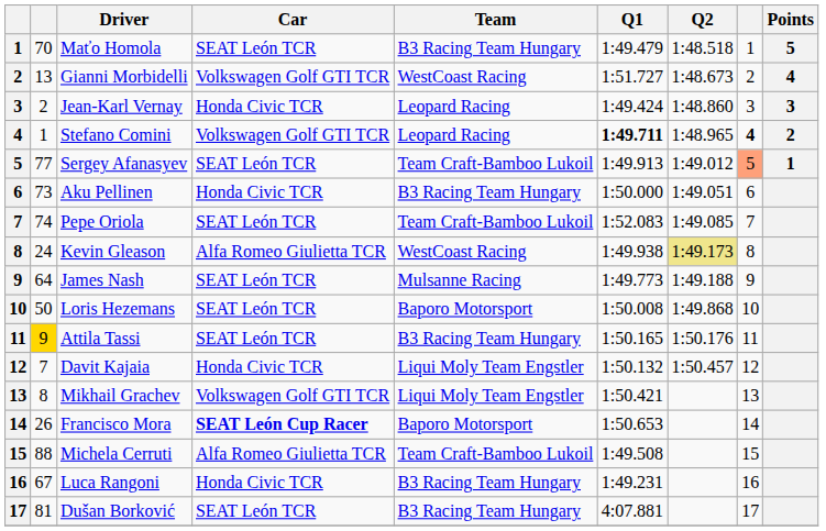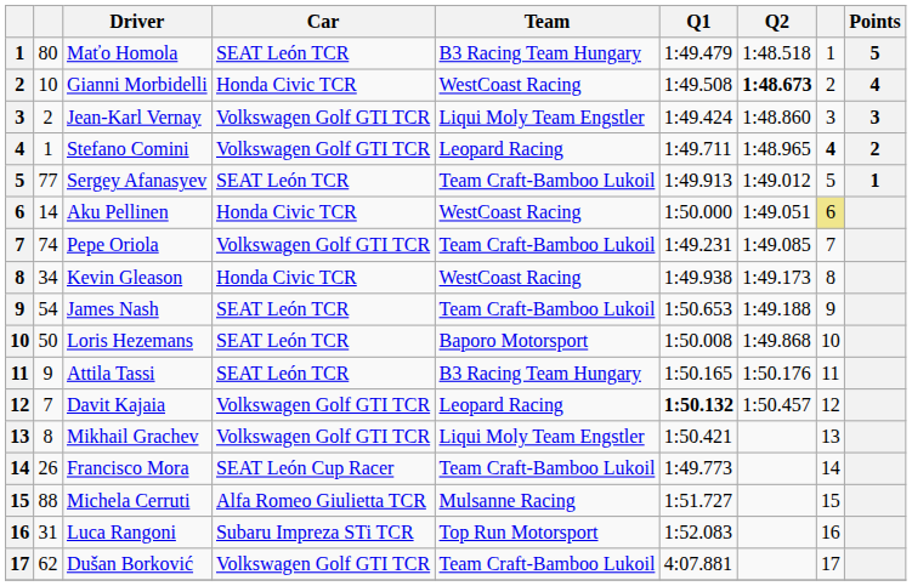Maťo Homola | column 2: 70 -> 80
Gianni Morbidelli | column 2: 13 -> 10
Gianni Morbidelli | Car: Volkswagen Golf GTI TCR -> Honda Civic TCR
Gianni Morbidelli | Q1: 1:51.727 -> 1:49.508
Gianni Morbidelli | Q2: normal -> bold
Jean-Karl Vernay | Car: Honda Civic TCR -> Volkswagen Golf GTI TCR
Jean-Karl Vernay | Team: Leopard Racing -> Liqui Moly Team Engstler
Stefano Comini | Q1: bold -> normal
Sergey Afanasyev | column 8: lightsalmon background -> no background
Aku Pellinen | column 2: 73 -> 14
Aku Pellinen | Team: B3 Racing Team Hungary -> WestCoast Racing
Aku Pellinen | column 8: no background -> khaki background
Pepe Oriola | Car: SEAT León TCR -> Volkswagen Golf GTI TCR
Pepe Oriola | Q1: 1:52.083 -> 1:49.231
Kevin Gleason | column 2: 24 -> 34
Kevin Gleason | Car: Alfa Romeo Giulietta TCR -> Honda Civic TCR
Kevin Gleason | Q2: khaki background -> no background
James Nash | column 2: 64 -> 54
James Nash | Team: Mulsanne Racing -> Team Craft-Bamboo Lukoil
James Nash | Q1: 1:49.773 -> 1:50.653
Attila Tassi | column 2: gold background -> no background
Davit Kajaia | Car: Honda Civic TCR -> Volkswagen Golf GTI TCR
Davit Kajaia | Team: Liqui Moly Team Engstler -> Leopard Racing
Davit Kajaia | Q1: normal -> bold
Francisco Mora | Car: bold -> normal
Francisco Mora | Team: Baporo Motorsport -> Team Craft-Bamboo Lukoil
Francisco Mora | Q1: 1:50.653 -> 1:49.773
Michela Cerruti | Team: Team Craft-Bamboo Lukoil -> Mulsanne Racing
Michela Cerruti | Q1: 1:49.508 -> 1:51.727
Luca Rangoni | column 2: 67 -> 31
Luca Rangoni | Car: Honda Civic TCR -> Subaru Impreza STi TCR
Luca Rangoni | Team: B3 Racing Team Hungary -> Top Run Motorsport
Luca Rangoni | Q1: 1:49.231 -> 1:52.083
Dušan Borković | column 2: 81 -> 62
Dušan Borković | Car: SEAT León TCR -> Volkswagen Golf GTI TCR
Dušan Borković | Team: B3 Racing Team Hungary -> Team Craft-Bamboo Lukoil
